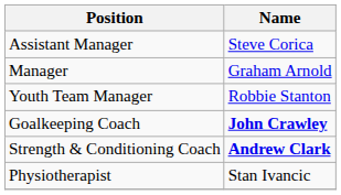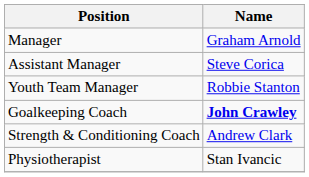rows swapped: Manager <-> Assistant Manager
Strength & Conditioning Coach | Name: bold -> normal
